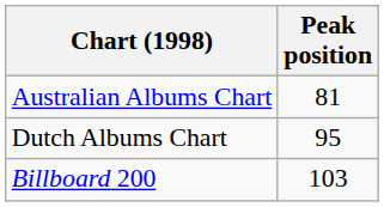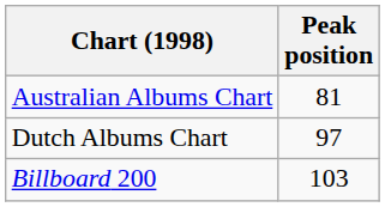Dutch Albums Chart | Peak position: 95 -> 97
